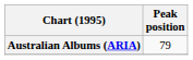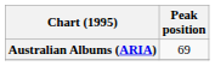Australian Albums (ARIA) | Peak position: 79 -> 69
